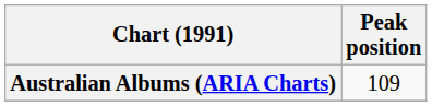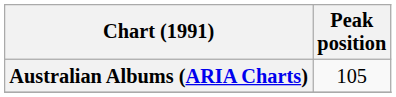Australian Albums (ARIA Charts) | Peak position: 109 -> 105
